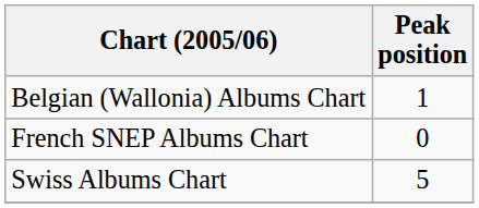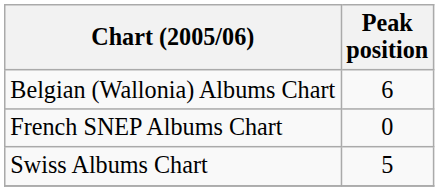Belgian (Wallonia) Albums Chart | Peak position: 1 -> 6
